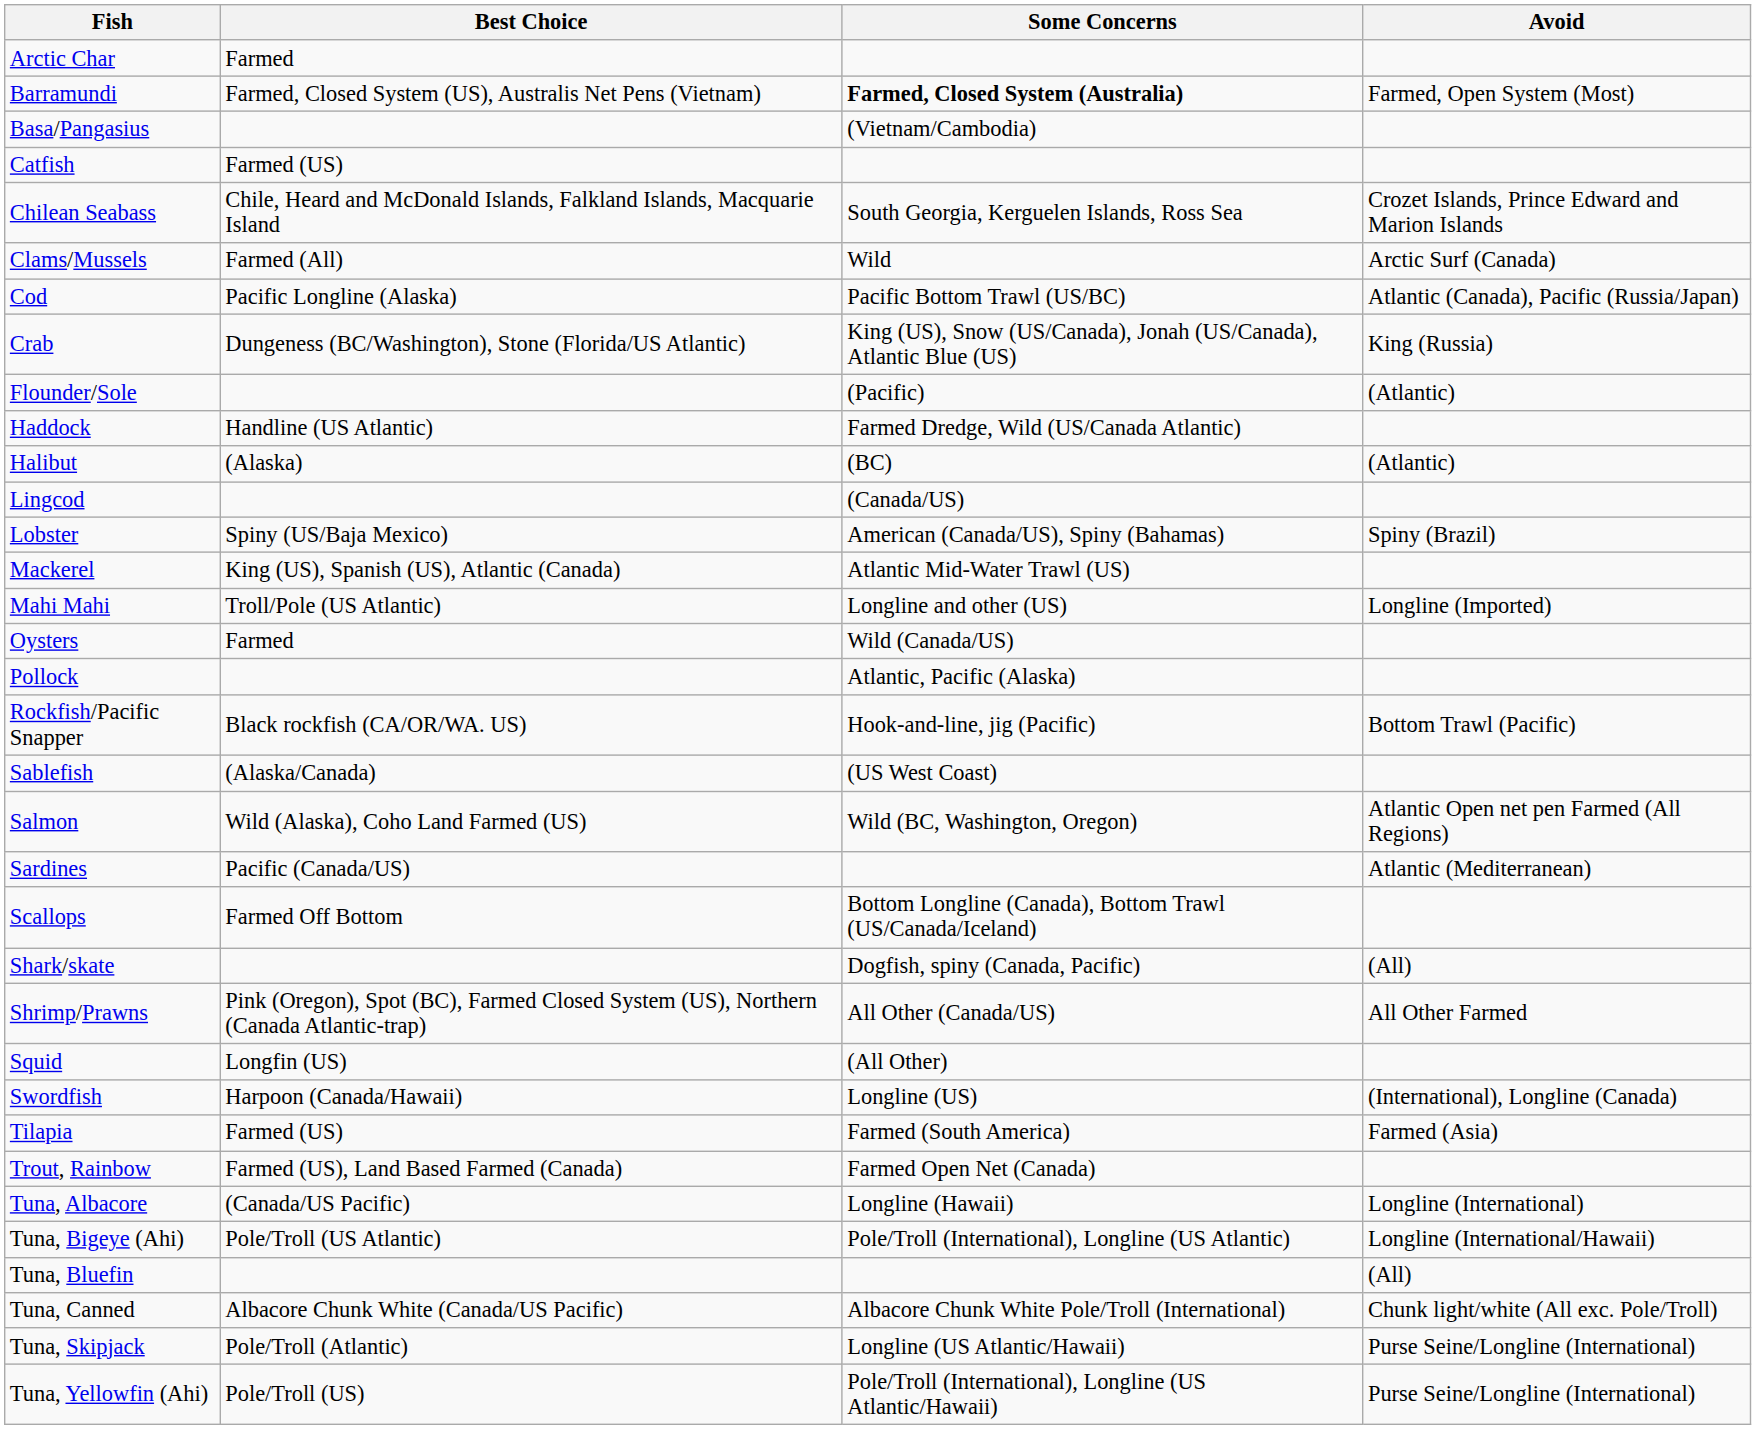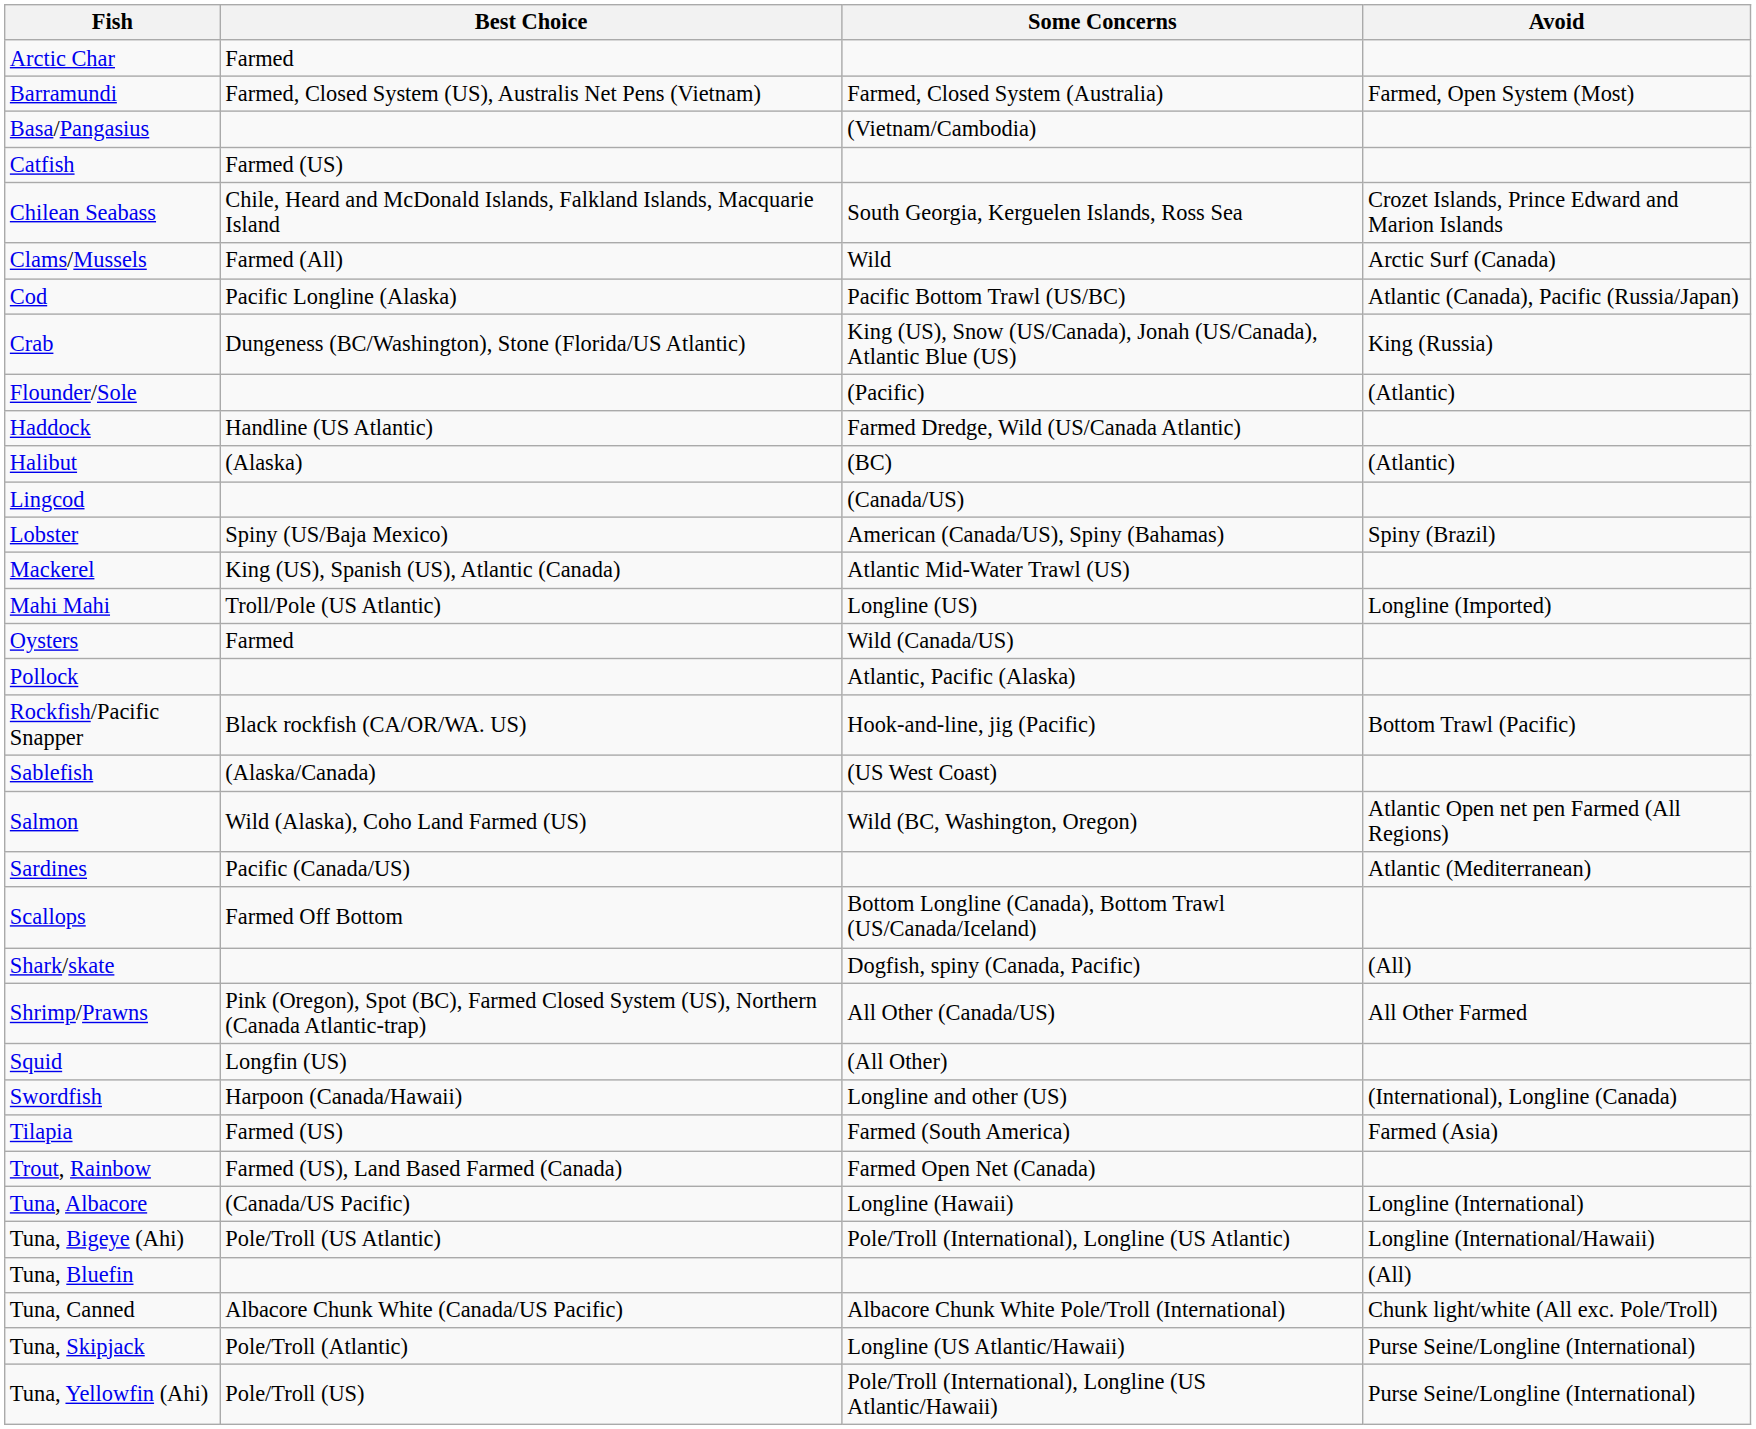Barramundi | Some Concerns: bold -> normal
Mahi Mahi | Some Concerns: Longline and other (US) -> Longline (US)
Swordfish | Some Concerns: Longline (US) -> Longline and other (US)
